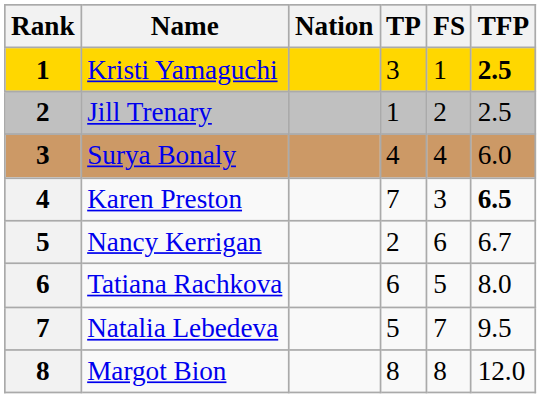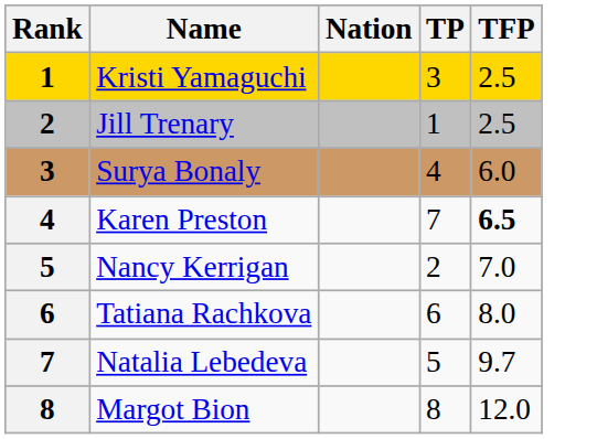- column: FS | 1 | 2 | 4 | 3 | 6 | 5 | 7 | 8
Kristi Yamaguchi | TFP: bold -> normal
Nancy Kerrigan | TFP: 6.7 -> 7.0
Natalia Lebedeva | TFP: 9.5 -> 9.7
